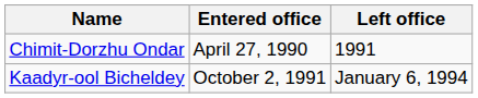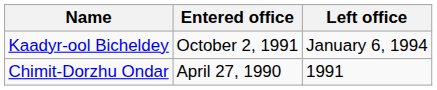rows swapped: Chimit-Dorzhu Ondar <-> Kaadyr-ool Bicheldey
